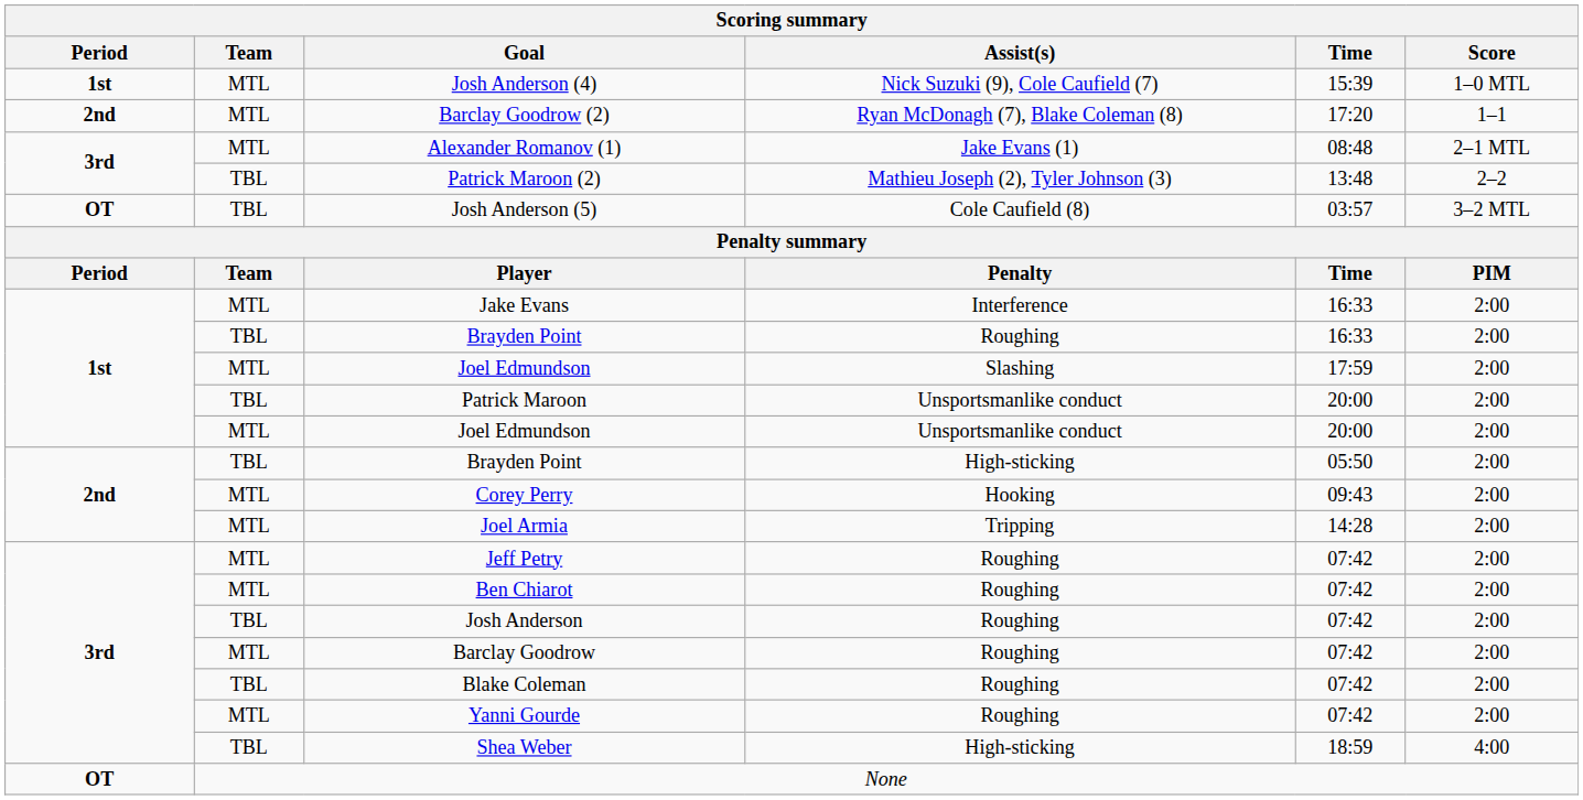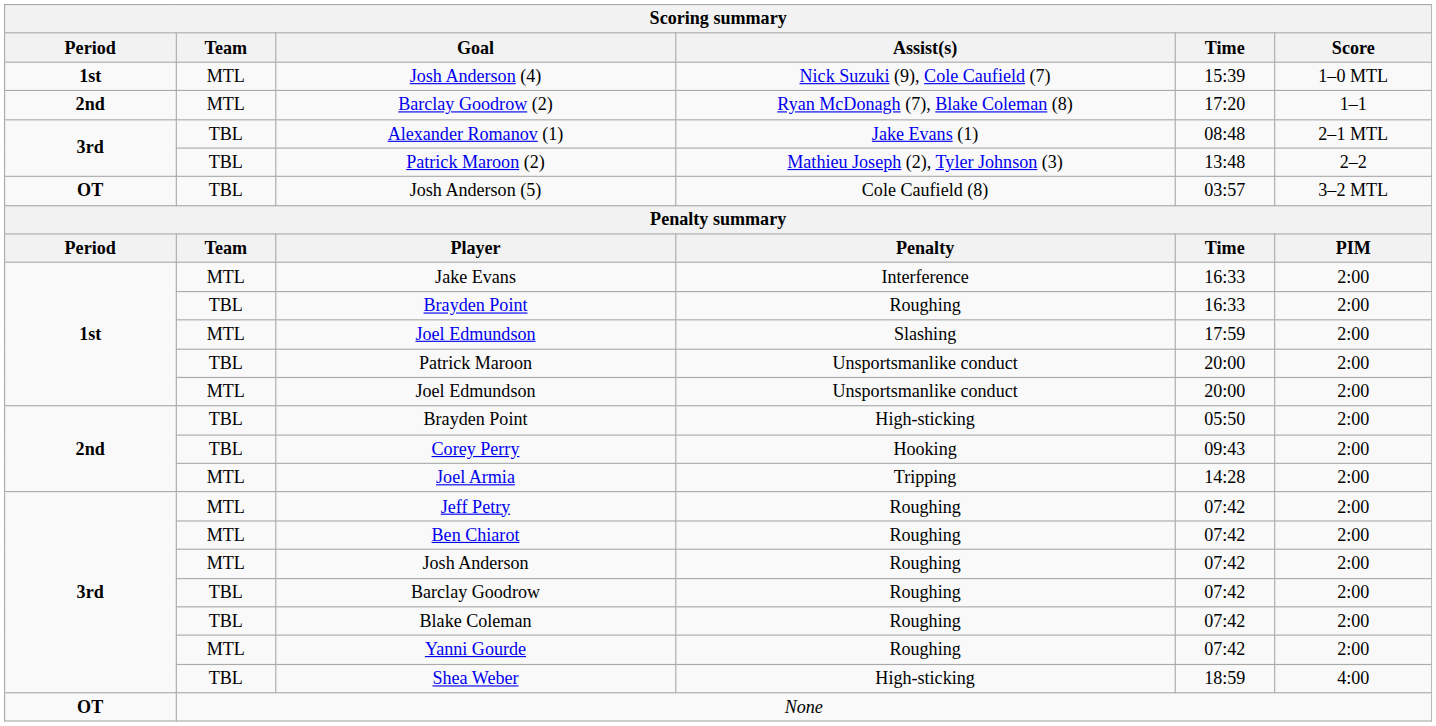Alexander Romanov (1) | Team: MTL -> TBL
Corey Perry | Team: MTL -> TBL
Josh Anderson | Team: TBL -> MTL
Barclay Goodrow | Team: MTL -> TBL
